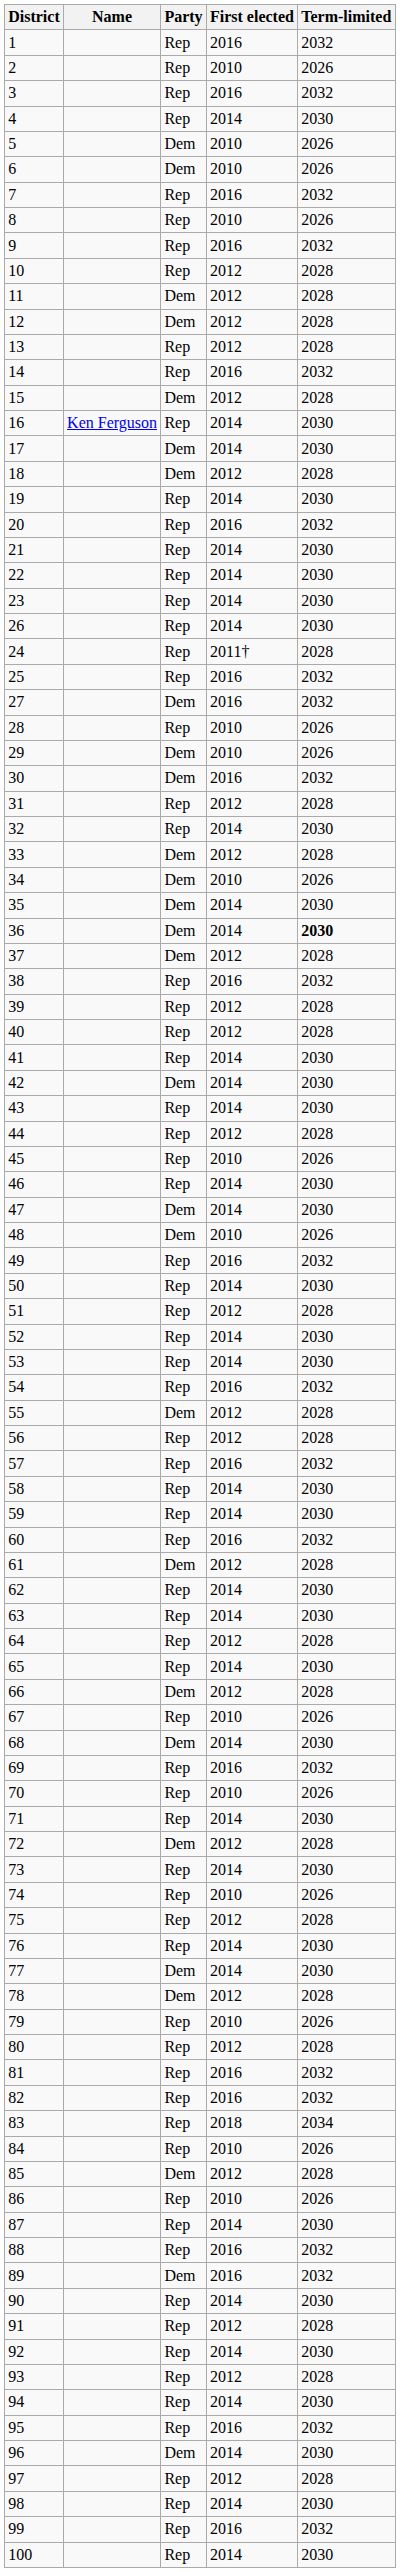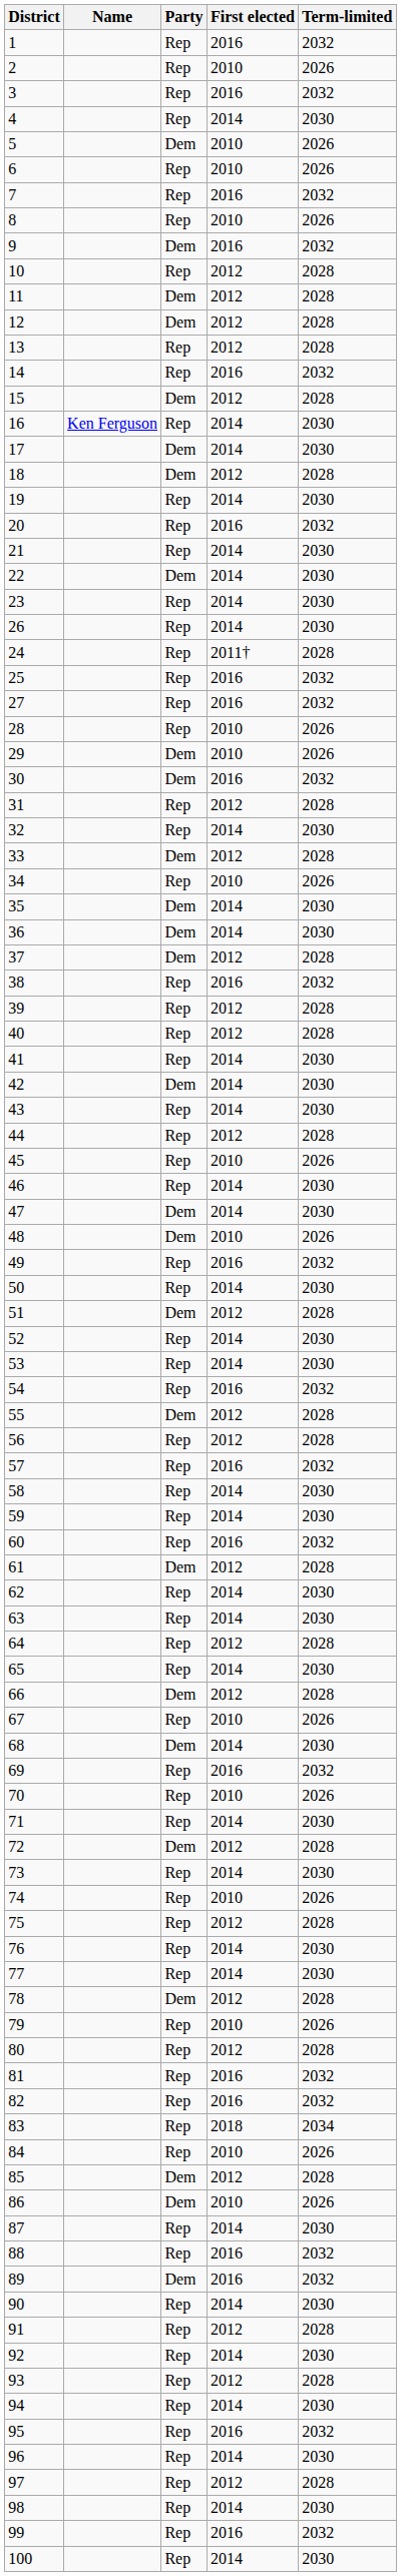6 | Party: Dem -> Rep
9 | Party: Rep -> Dem
22 | Party: Rep -> Dem
27 | Party: Dem -> Rep
34 | Party: Dem -> Rep
36 | Term-limited: bold -> normal
51 | Party: Rep -> Dem
77 | Party: Dem -> Rep
86 | Party: Rep -> Dem
96 | Party: Dem -> Rep
